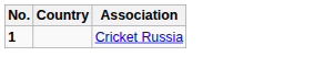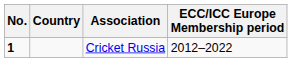+ column: ECC/ICC Europe Membership period | 2012–2022
